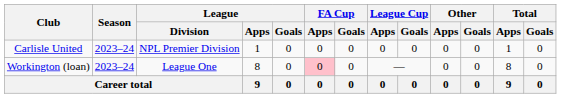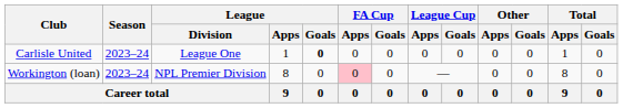Carlisle United | League / Division: NPL Premier Division -> League One
Carlisle United | League / Goals: normal -> bold
Workington (loan) | League / Division: League One -> NPL Premier Division
